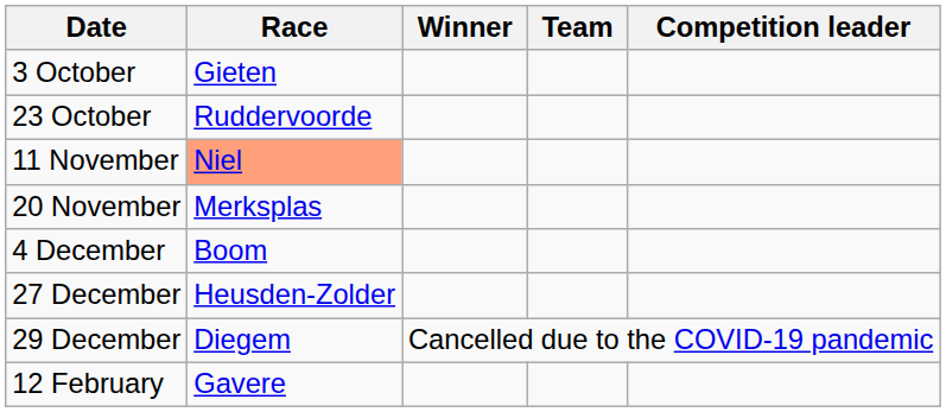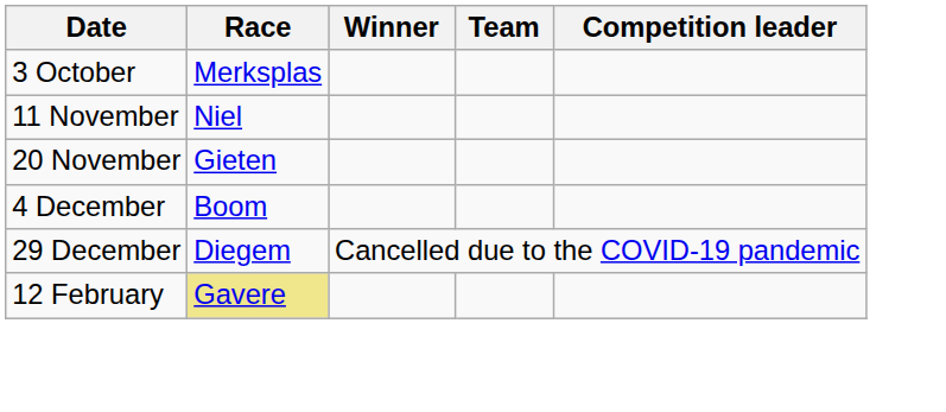3 October | Race: Gieten -> Merksplas
- row: 23 October | Ruddervoorde
11 November | Race: lightsalmon background -> no background
20 November | Race: Merksplas -> Gieten
- row: 27 December | Heusden-Zolder
12 February | Race: no background -> khaki background
